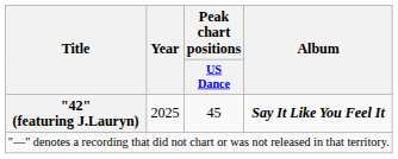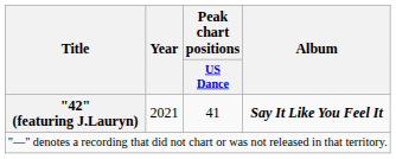"42" (featuring J.Lauryn) | Year: 2025 -> 2021
"42" (featuring J.Lauryn) | Peak chart positions / US Dance: 45 -> 41
